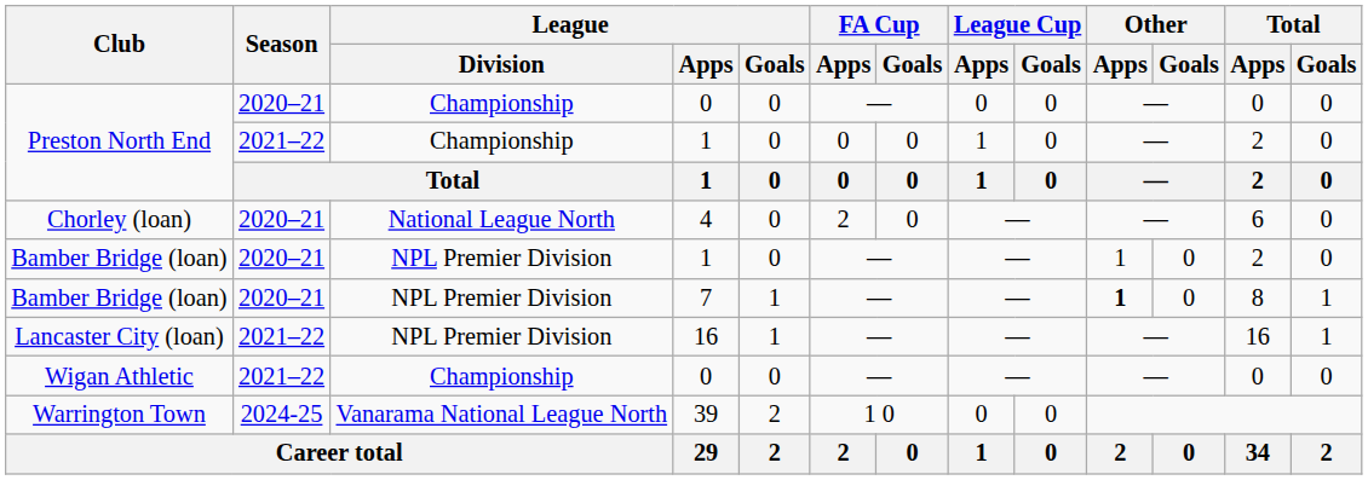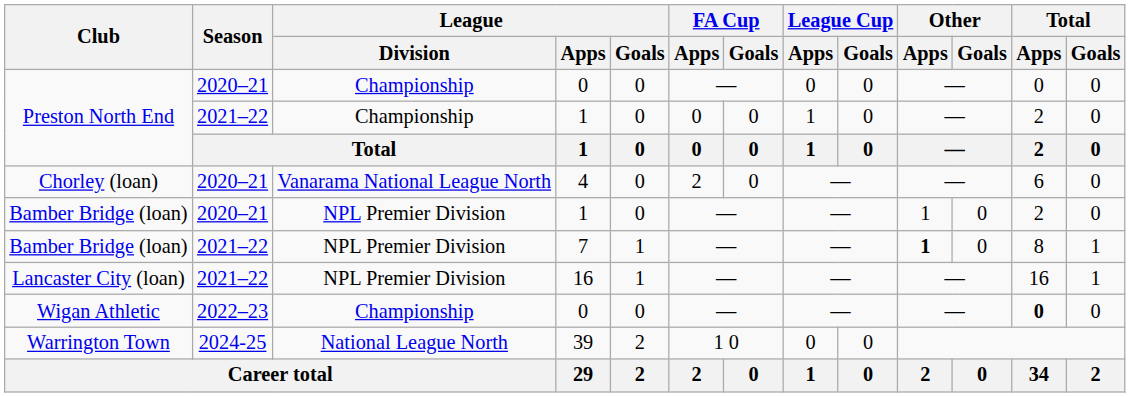Chorley (loan) | League / Division: National League North -> Vanarama National League North
Bamber Bridge (loan) / 7 | Season: 2020–21 -> 2021–22
Wigan Athletic | Season: 2021–22 -> 2022–23
Wigan Athletic | Total / Apps: normal -> bold
Warrington Town | League / Division: Vanarama National League North -> National League North
